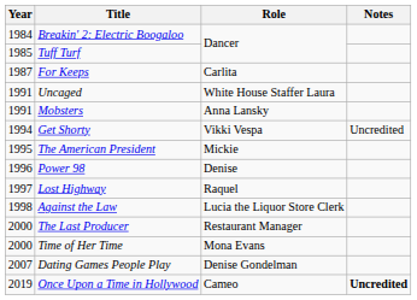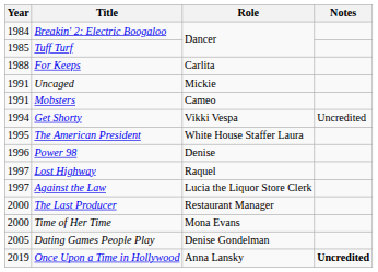For Keeps | Year: 1987 -> 1988
Uncaged | Role: White House Staffer Laura -> Mickie
Mobsters | Role: Anna Lansky -> Cameo
The American President | Role: Mickie -> White House Staffer Laura
Against the Law | Year: 1998 -> 1997
Dating Games People Play | Year: 2007 -> 2005
Once Upon a Time in Hollywood | Role: Cameo -> Anna Lansky
